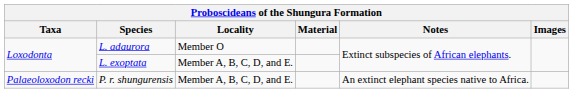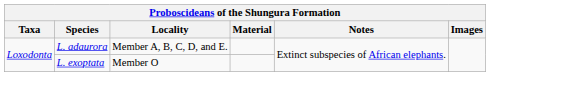L. adaurora | Locality: Member O -> Member A, B, C, D, and E.
L. exoptata | Locality: Member A, B, C, D, and E. -> Member O
- row: Palaeoloxodon recki | P. r. shungurensis | Member A, B, C, D, and E. | An extinct elephant species native to Africa.
